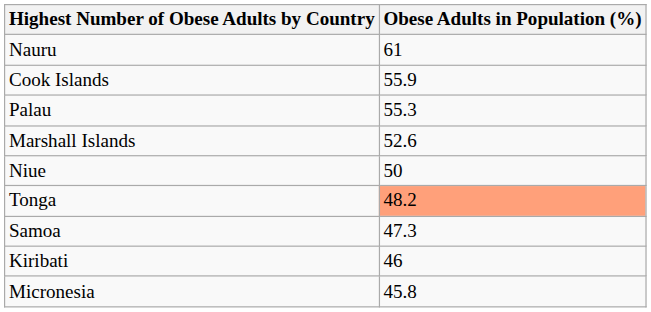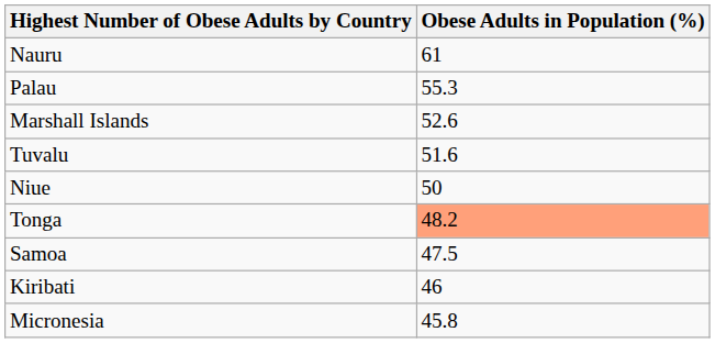- row: Cook Islands | 55.9
+ row: Tuvalu | 51.6
Samoa | Obese Adults in Population (%): 47.3 -> 47.5
